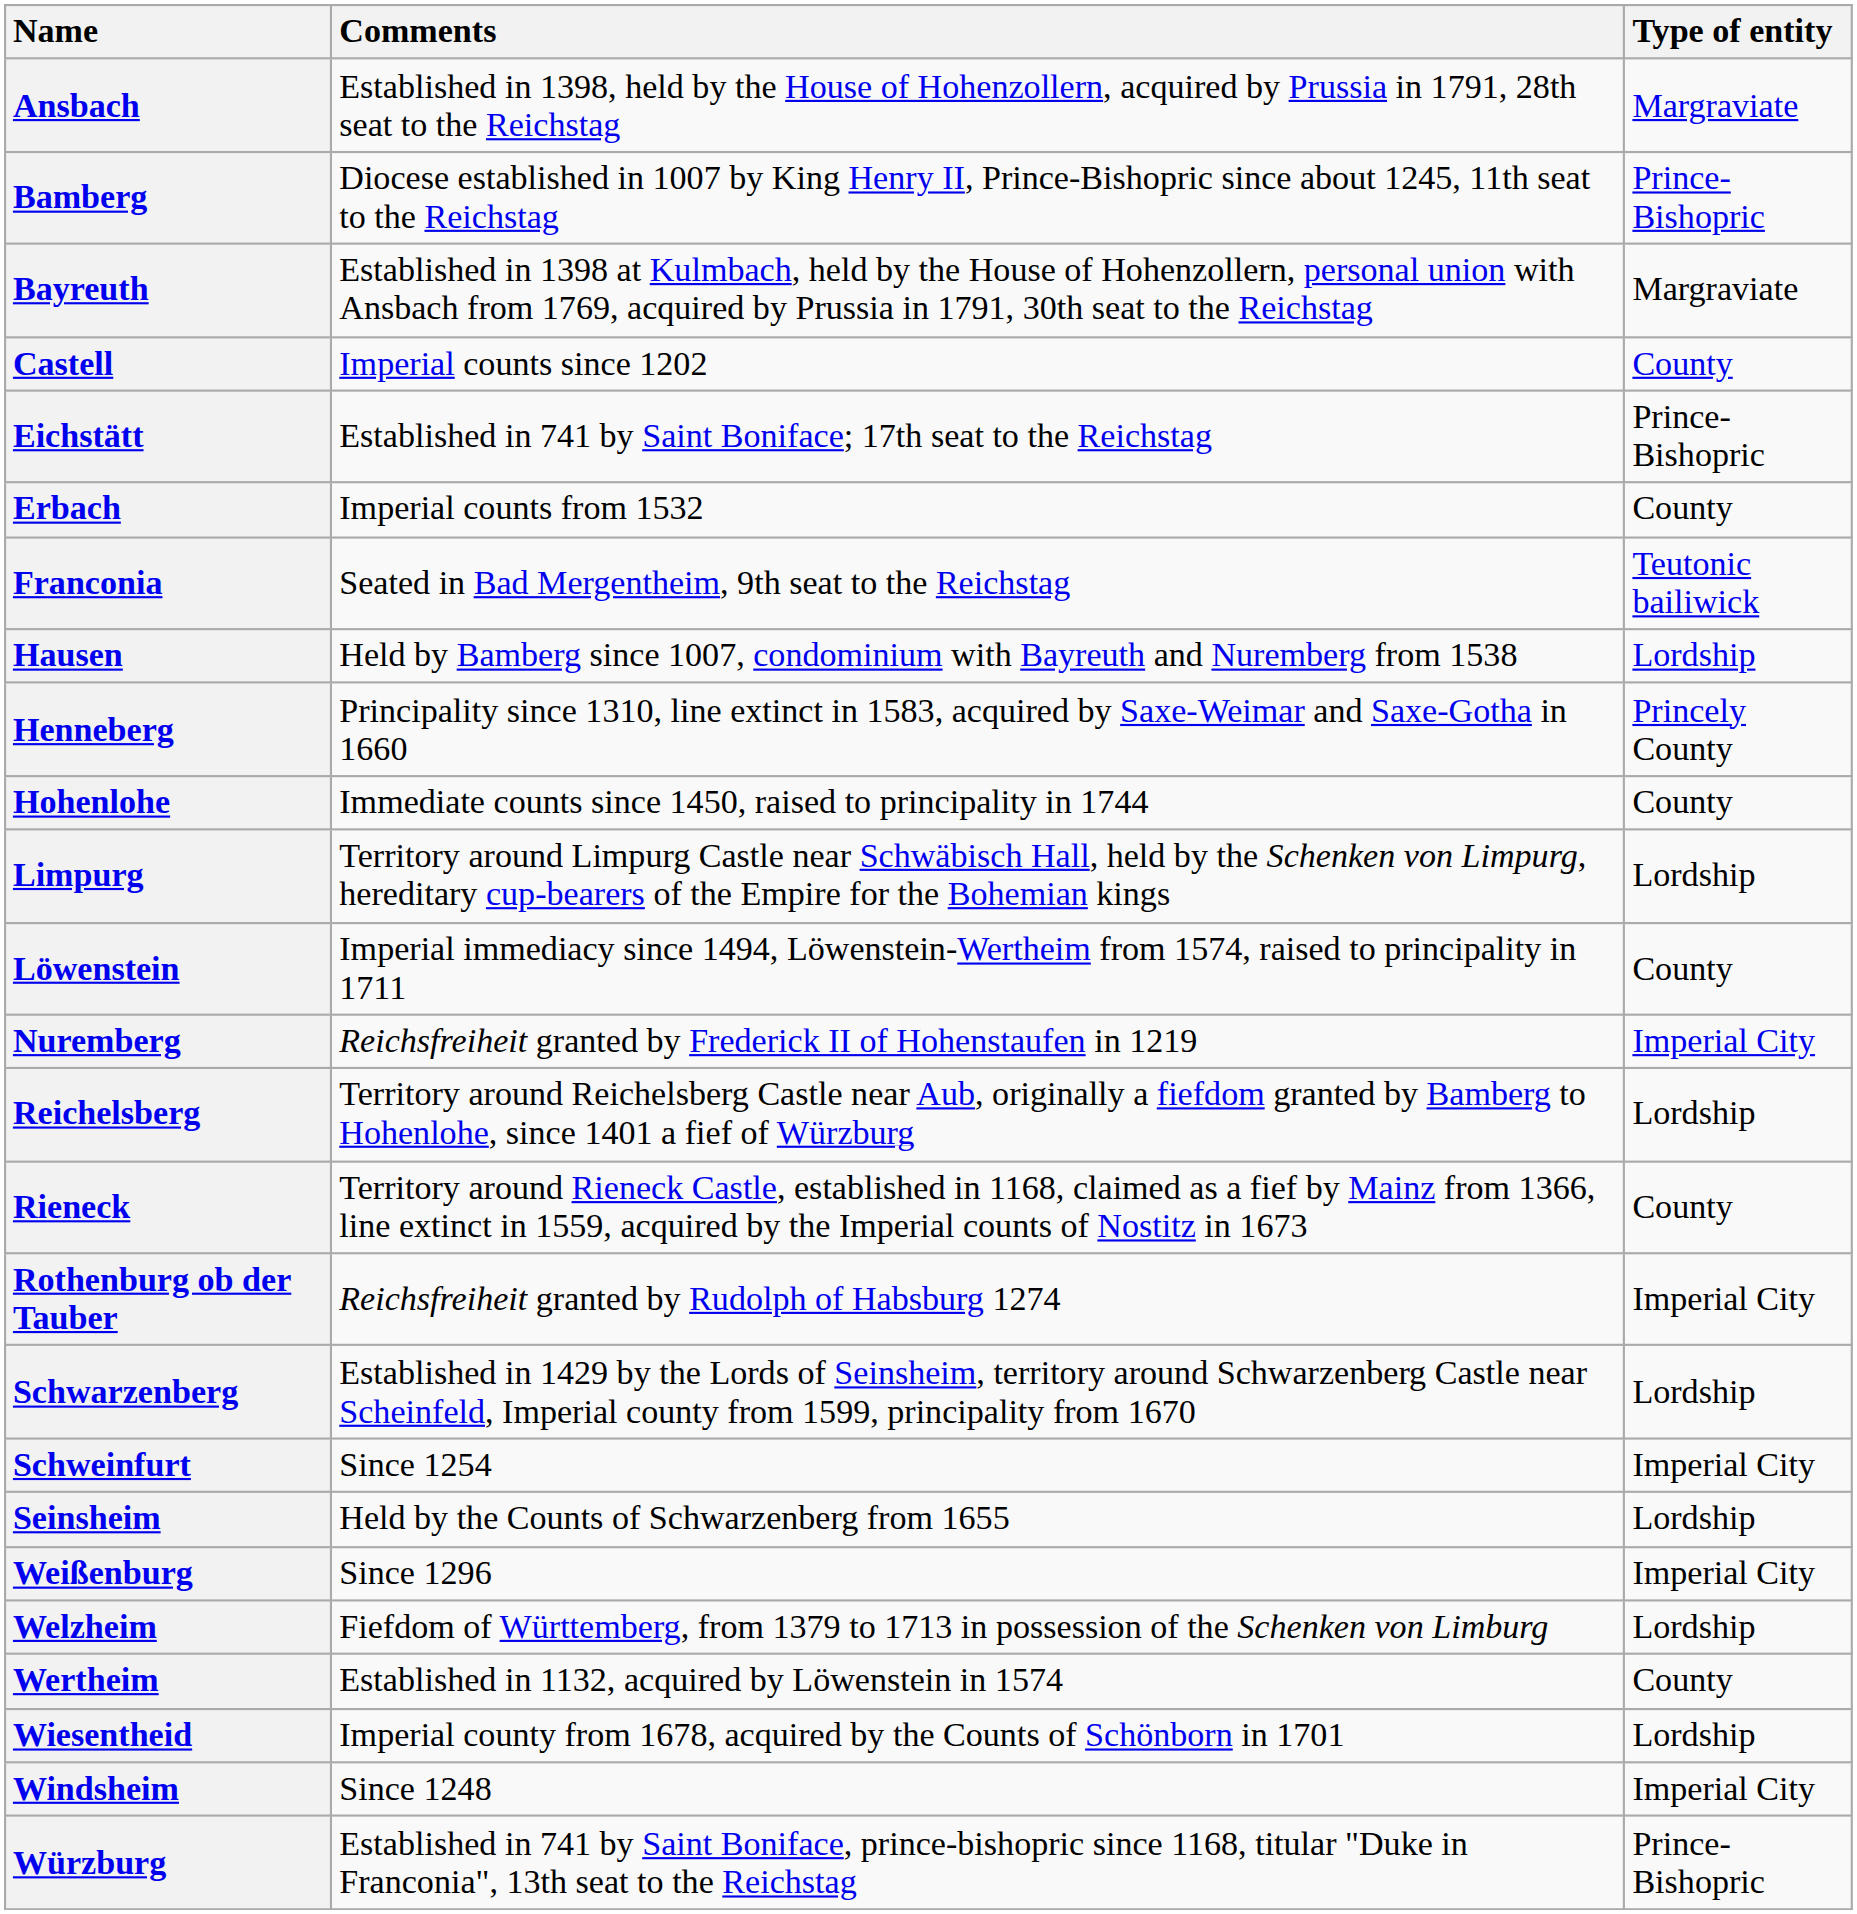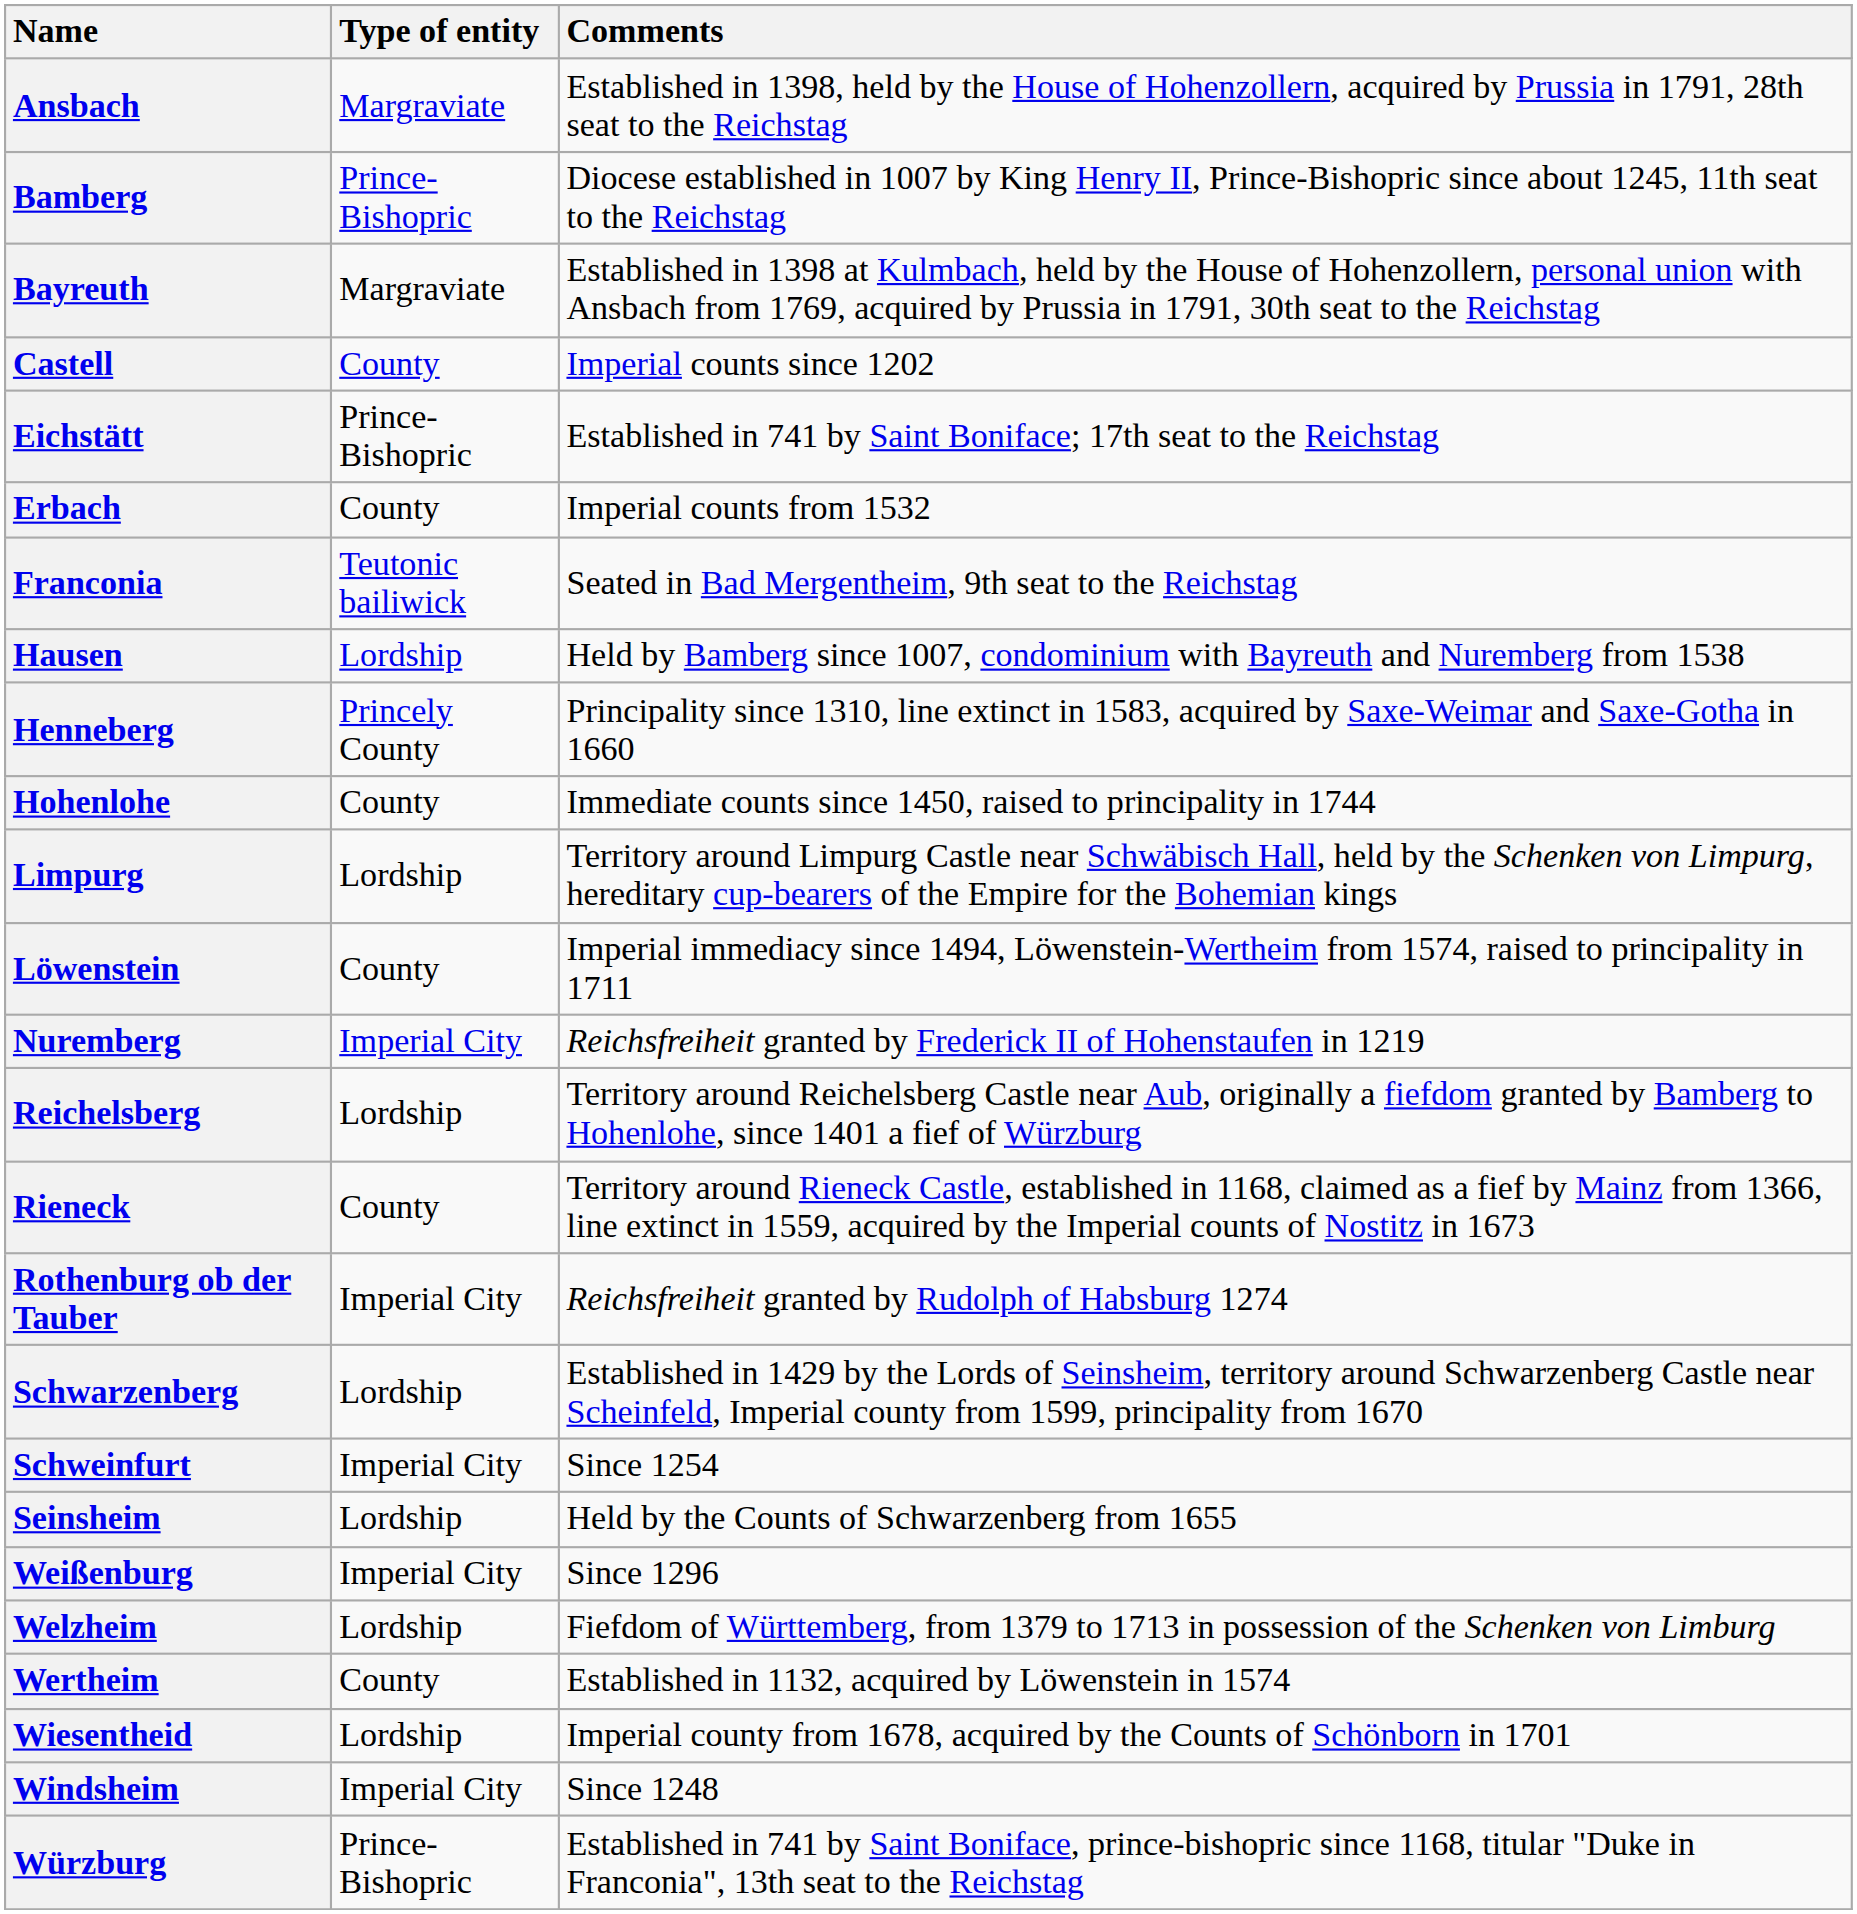columns swapped: Type of entity <-> Comments
